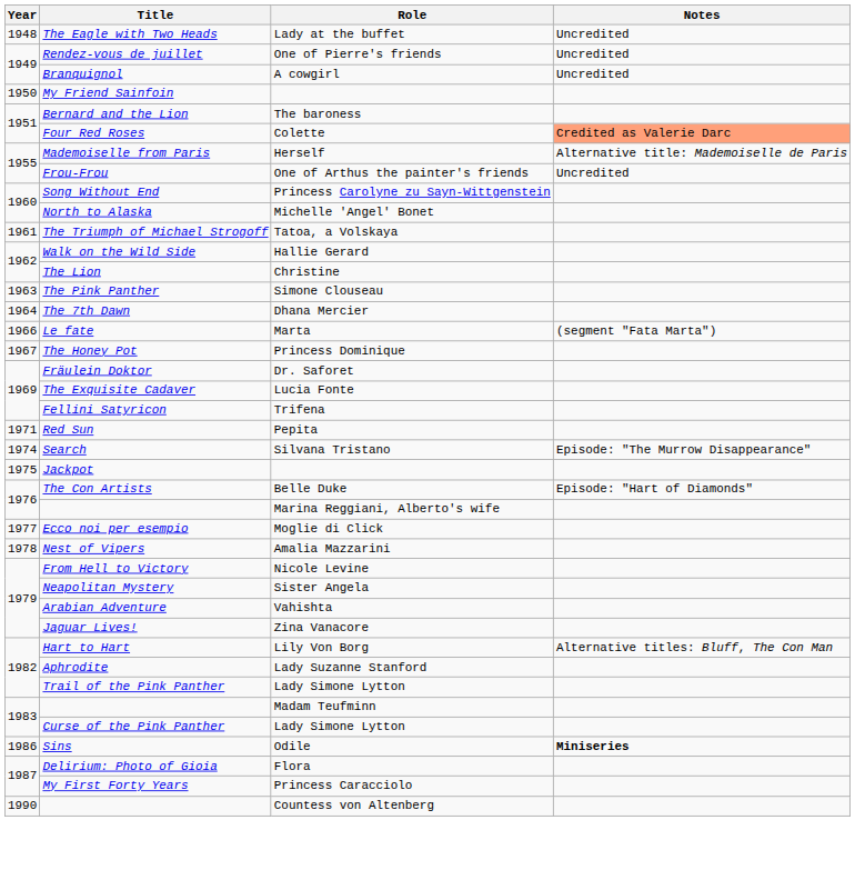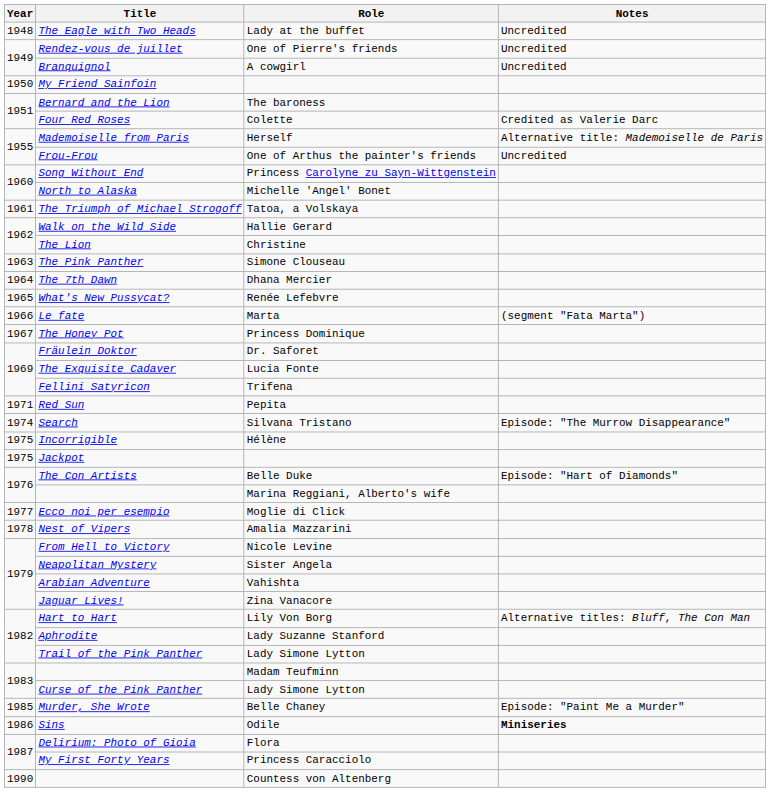Four Red Roses | Notes: lightsalmon background -> no background
+ row: 1965 | What's New Pussycat? | Renée Lefebvre
+ row: 1975 | Incorrigible | Hélène
+ row: 1985 | Murder, She Wrote | Belle Chaney | Episode: "Paint Me a Murder"
